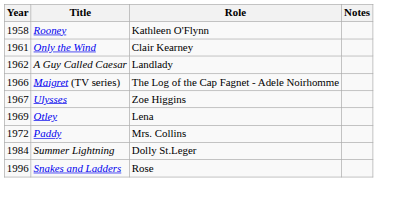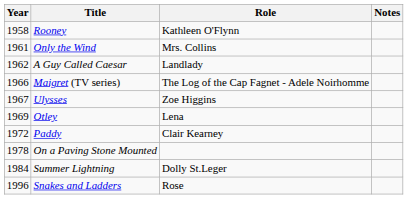Only the Wind | Role: Clair Kearney -> Mrs. Collins
Paddy | Role: Mrs. Collins -> Clair Kearney
+ row: 1978 | On a Paving Stone Mounted
